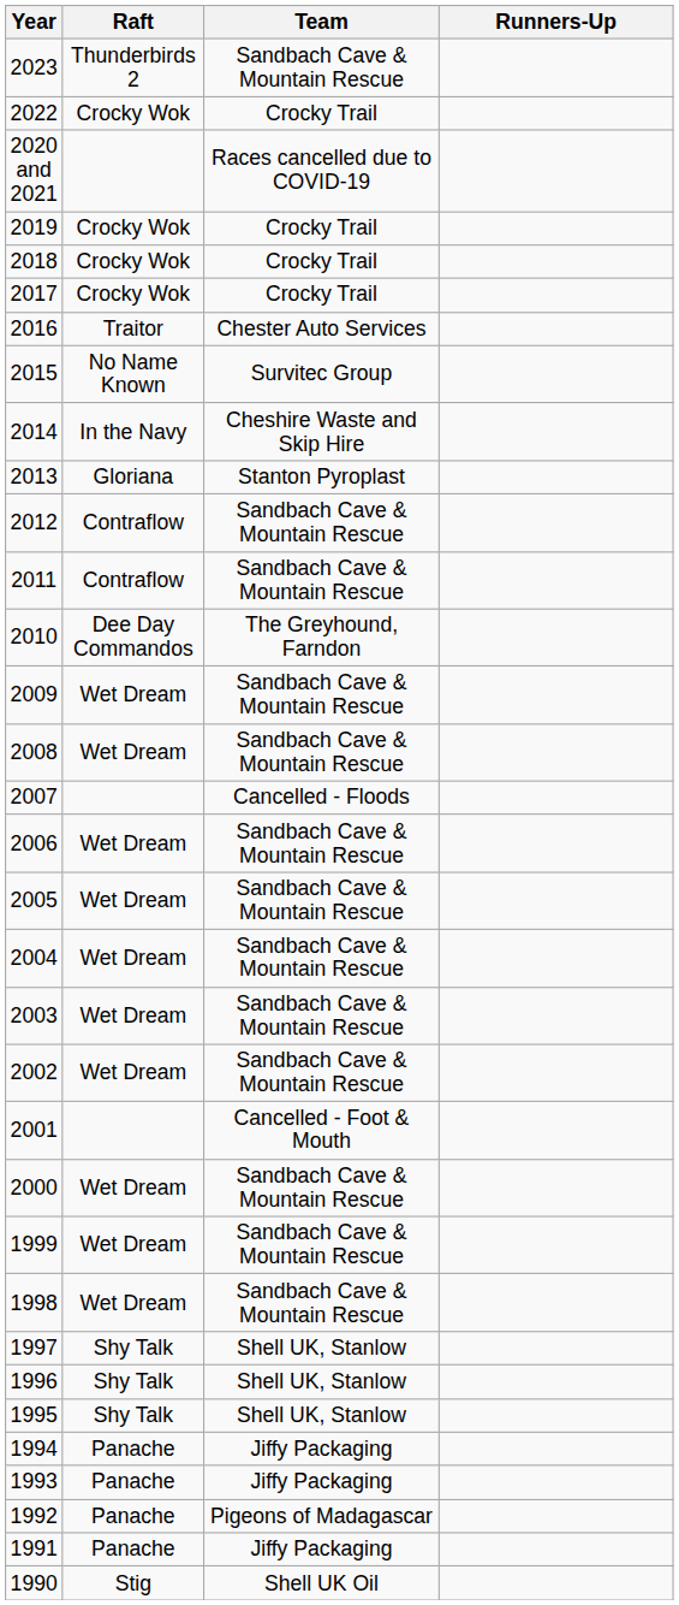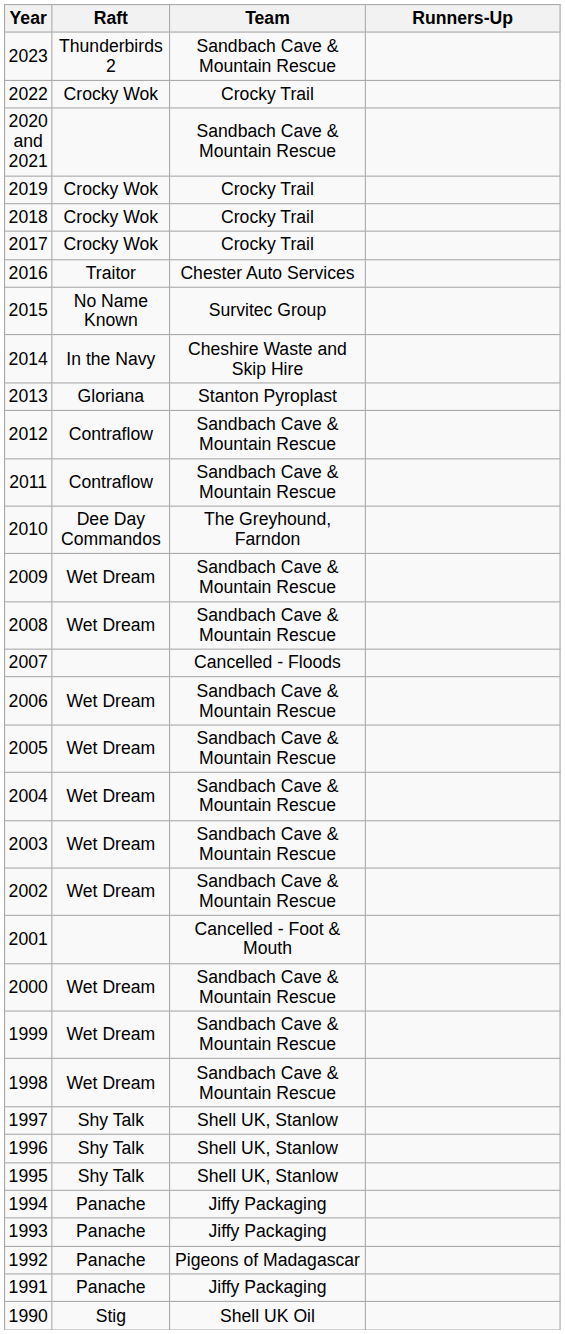2020 and 2021 | Team: Races cancelled due to COVID-19 -> Sandbach Cave & Mountain Rescue
